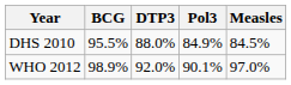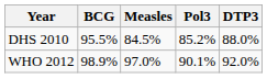columns swapped: DTP3 <-> Measles
DHS 2010 | Pol3: 84.9% -> 85.2%
